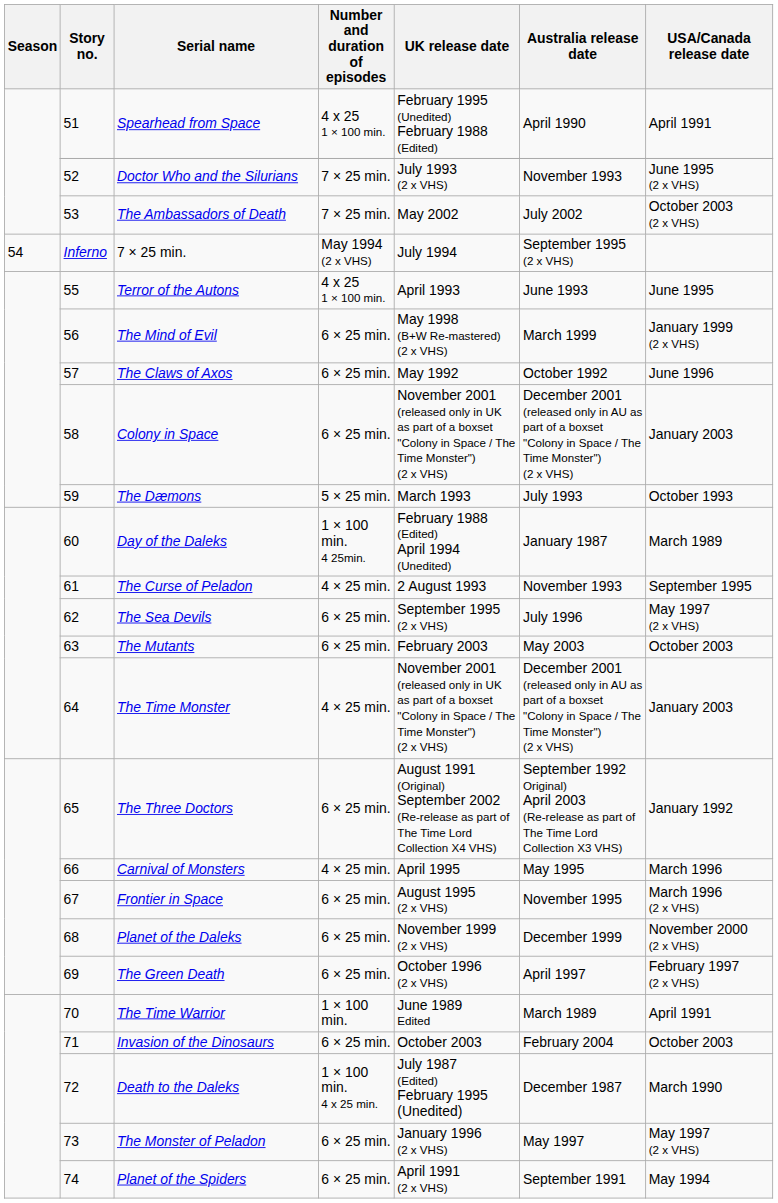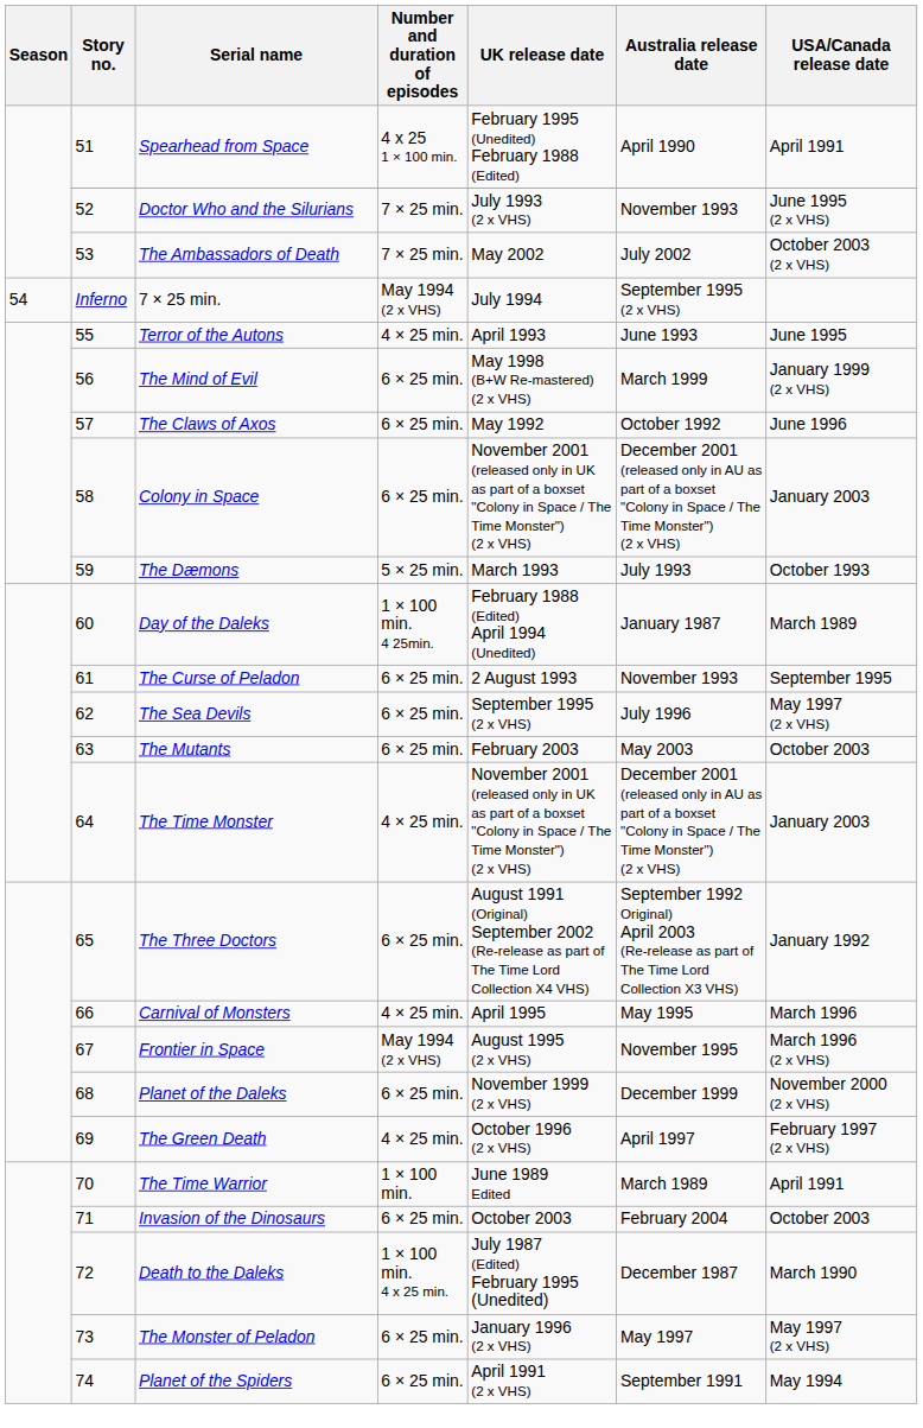Terror of the Autons | Number and duration of episodes: 4 x 25 1 × 100 min. -> 4 × 25 min.
The Curse of Peladon | Number and duration of episodes: 4 × 25 min. -> 6 × 25 min.
Frontier in Space | Number and duration of episodes: 6 × 25 min. -> May 1994 (2 x VHS)
The Green Death | Number and duration of episodes: 6 × 25 min. -> 4 × 25 min.
